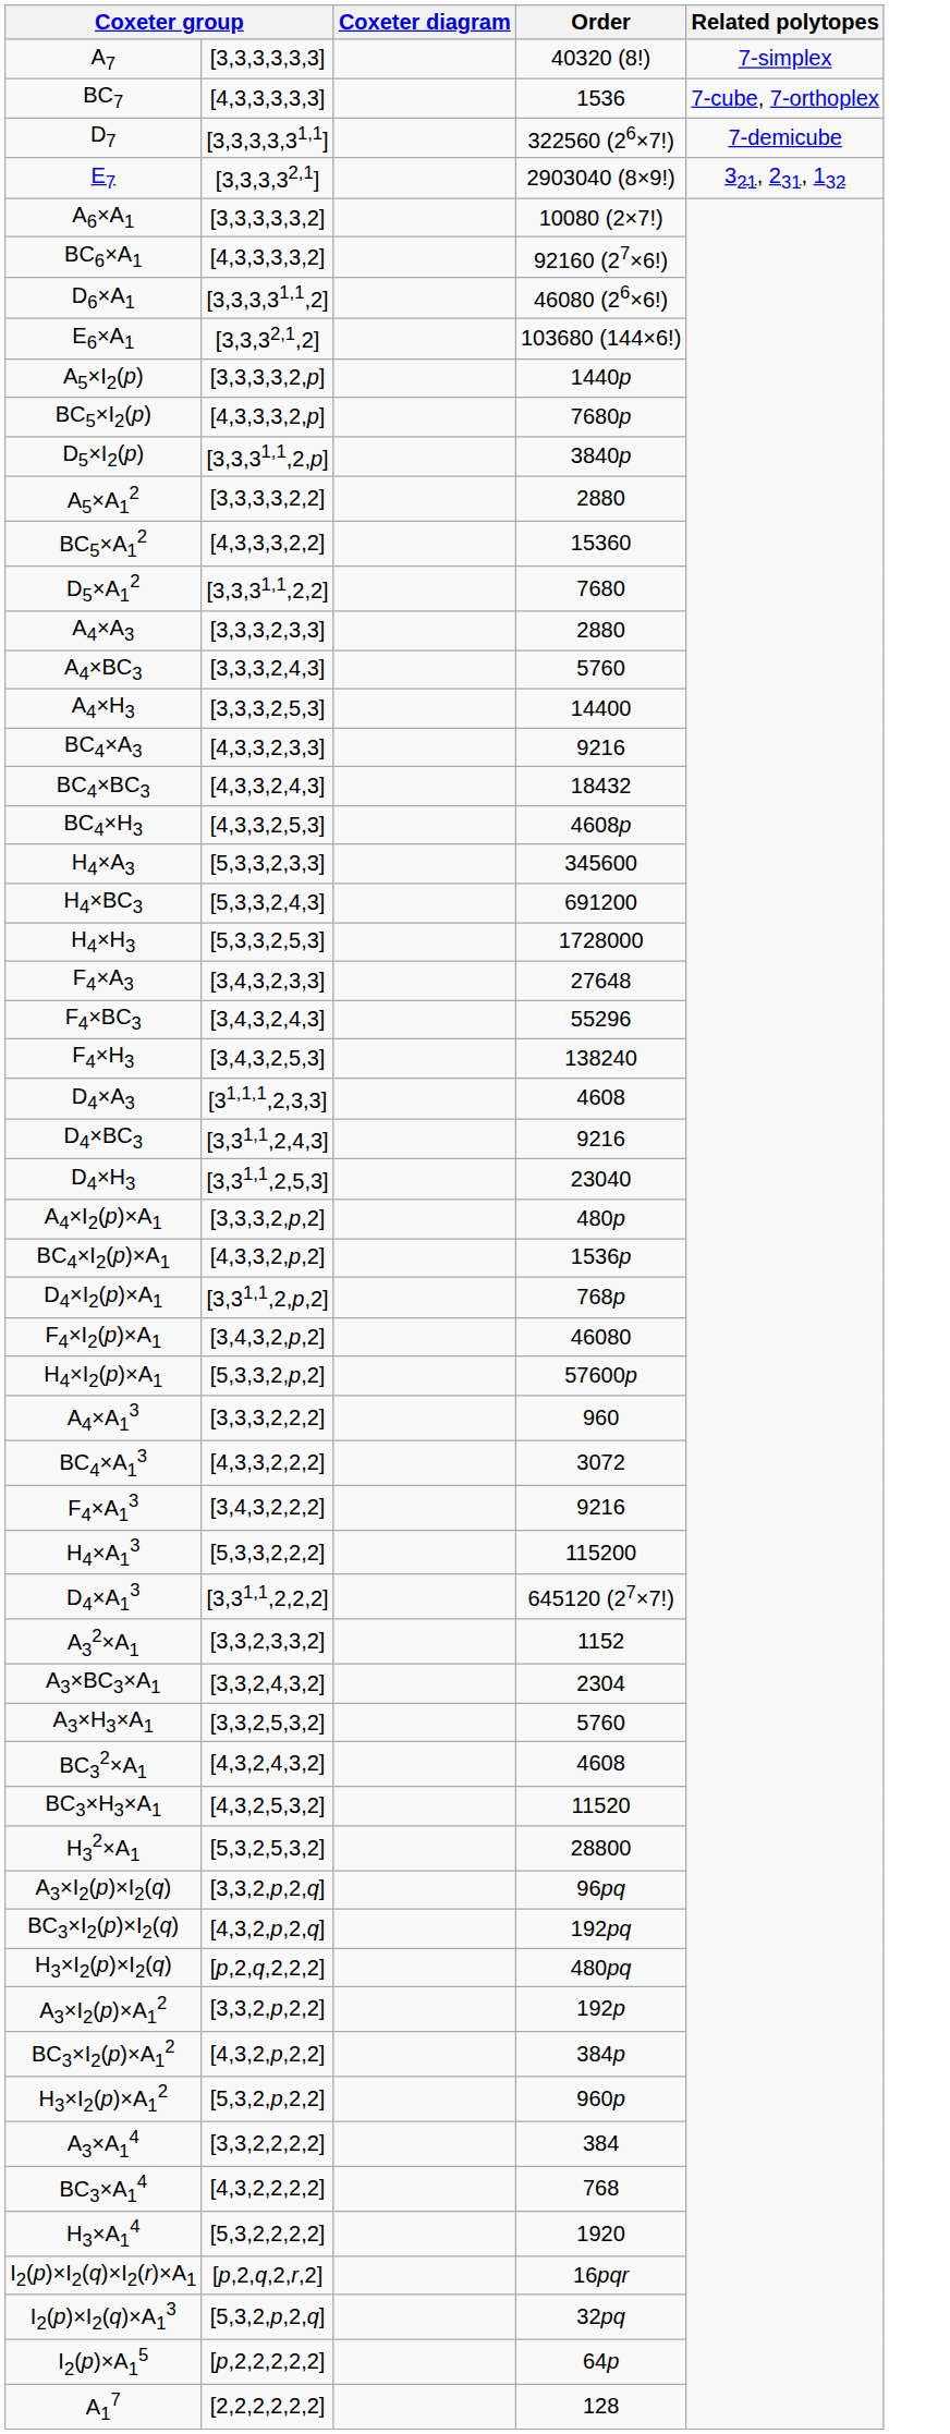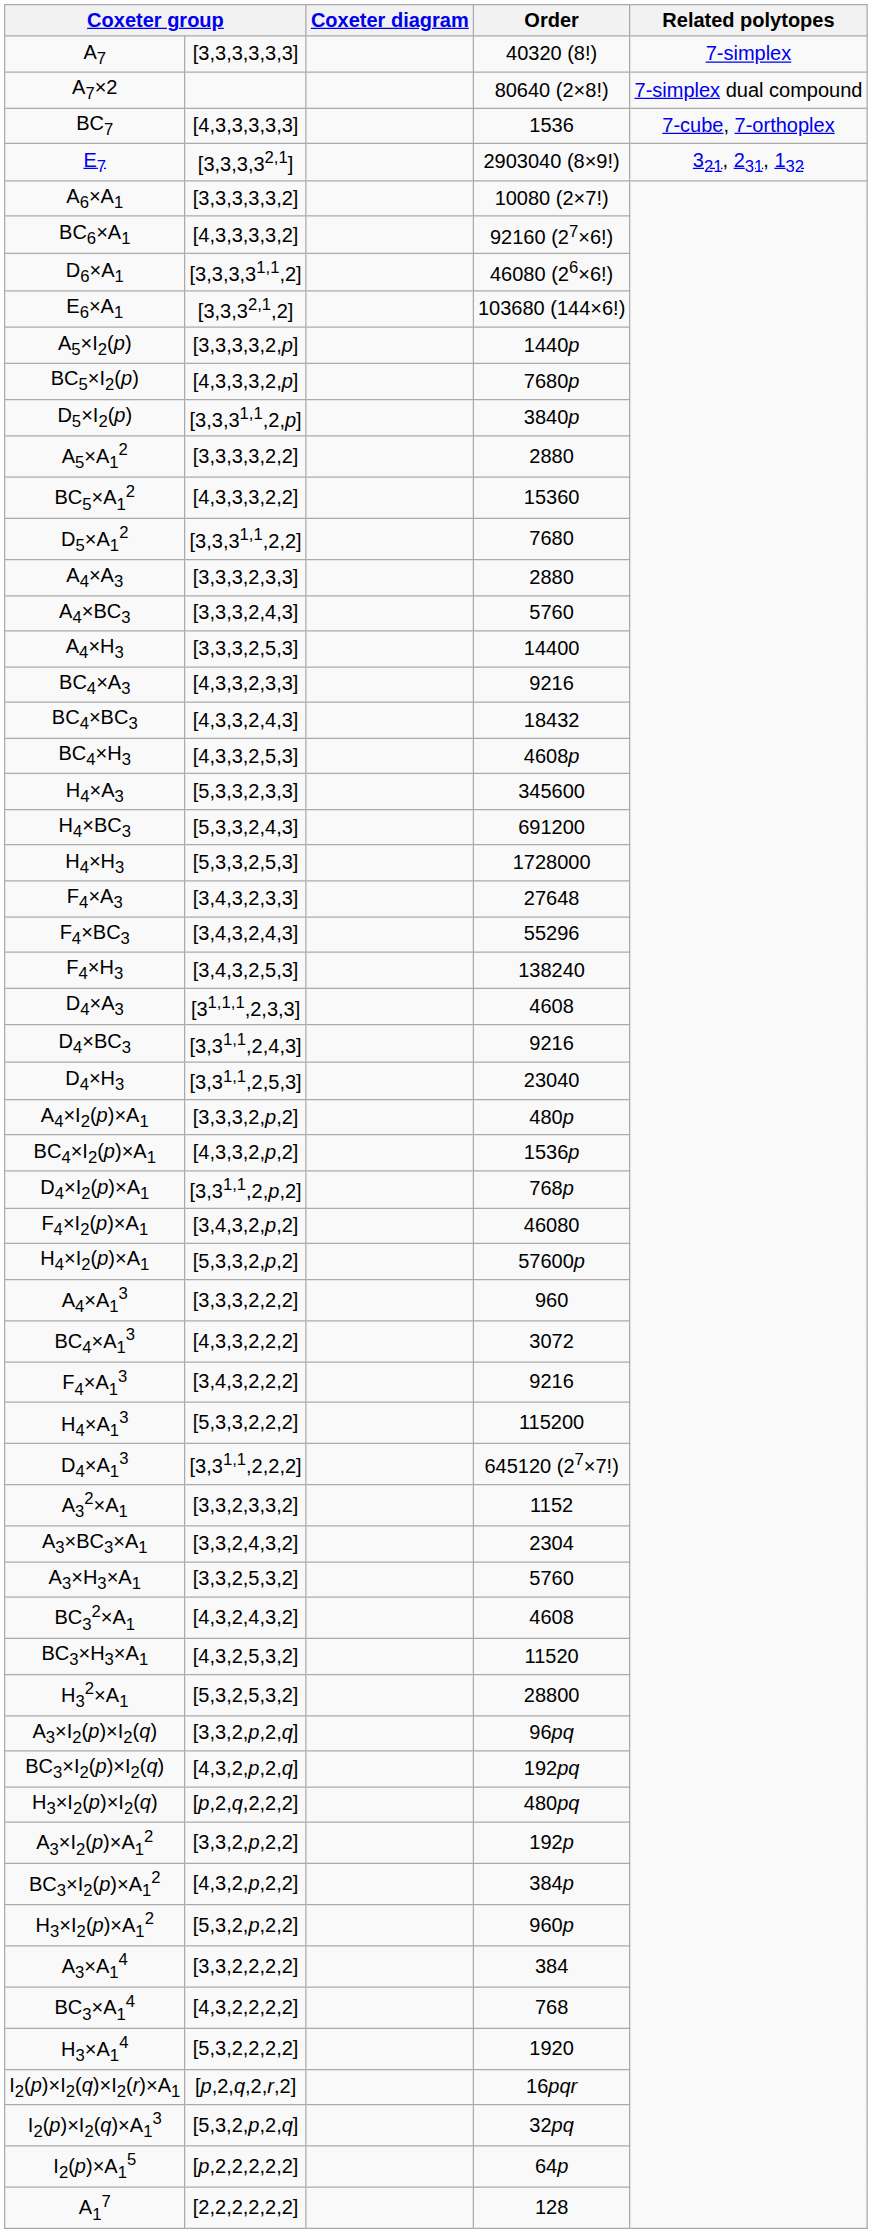+ row: A7×2 | 80640 (2×8!) | 7-simplex dual compound
- row: D7 | [3,3,3,3,31,1] | 322560 (26×7!) | 7-demicube
